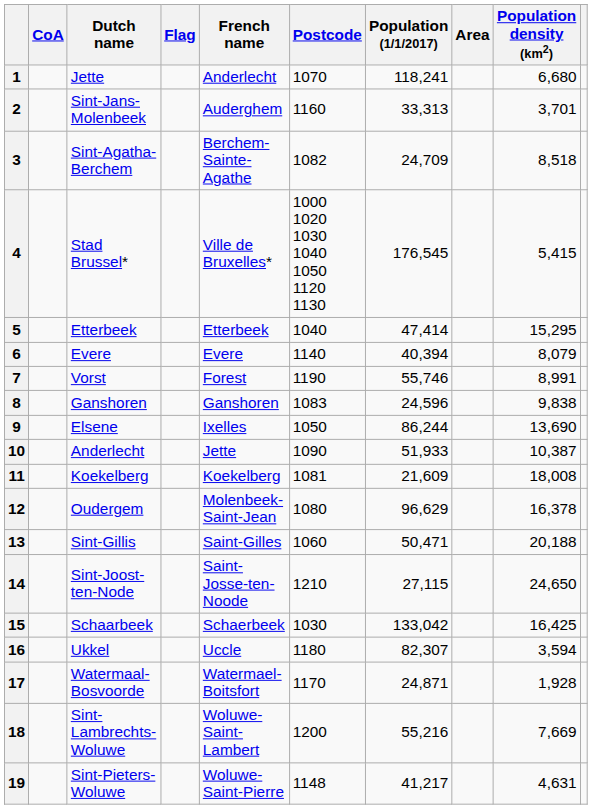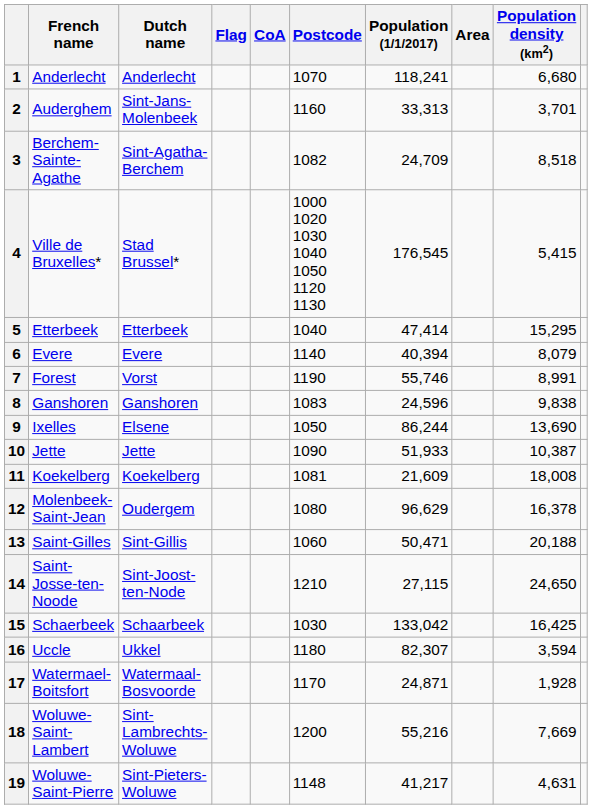columns swapped: French name <-> CoA
1 | Dutch name: Jette -> Anderlecht
10 | Dutch name: Anderlecht -> Jette
